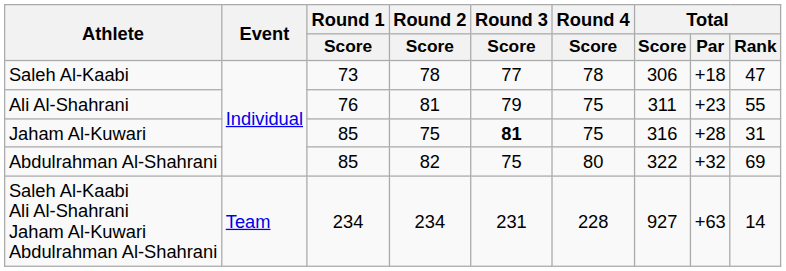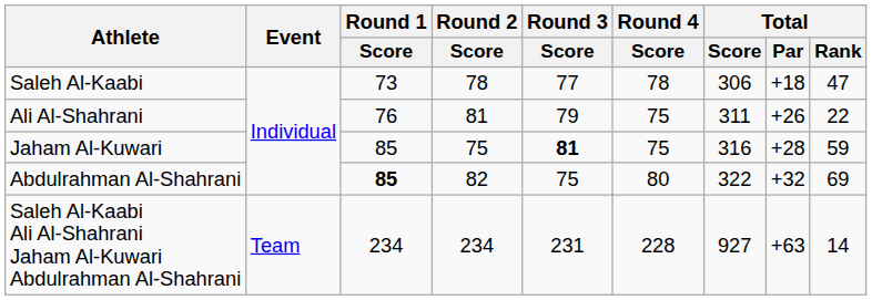Ali Al-Shahrani | Total / Par: +23 -> +26
Ali Al-Shahrani | Total / Rank: 55 -> 22
Jaham Al-Kuwari | Total / Rank: 31 -> 59
Abdulrahman Al-Shahrani | Round 1 / Score: normal -> bold
